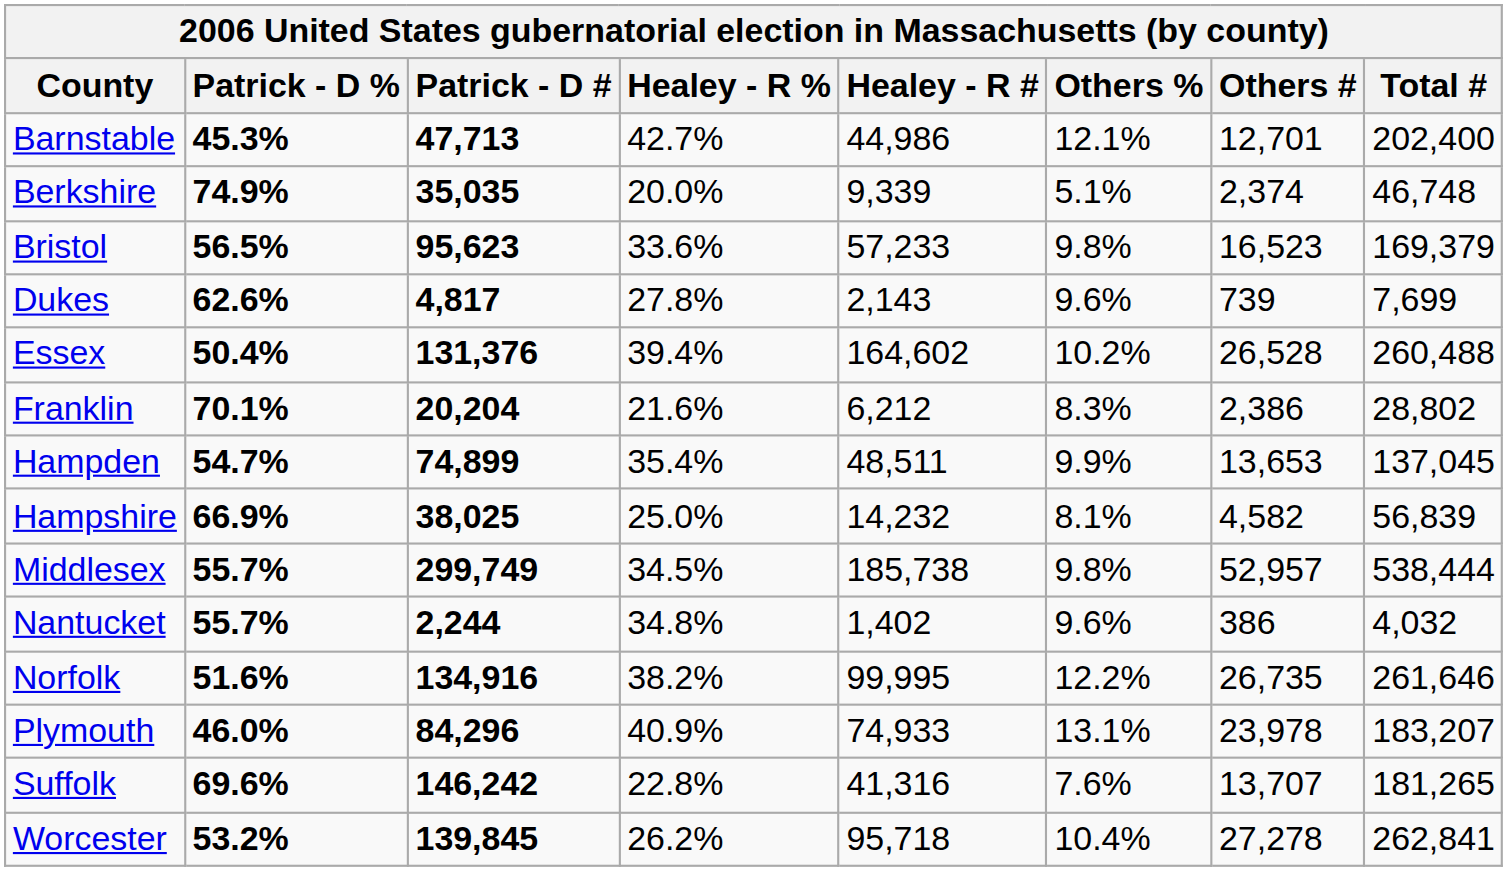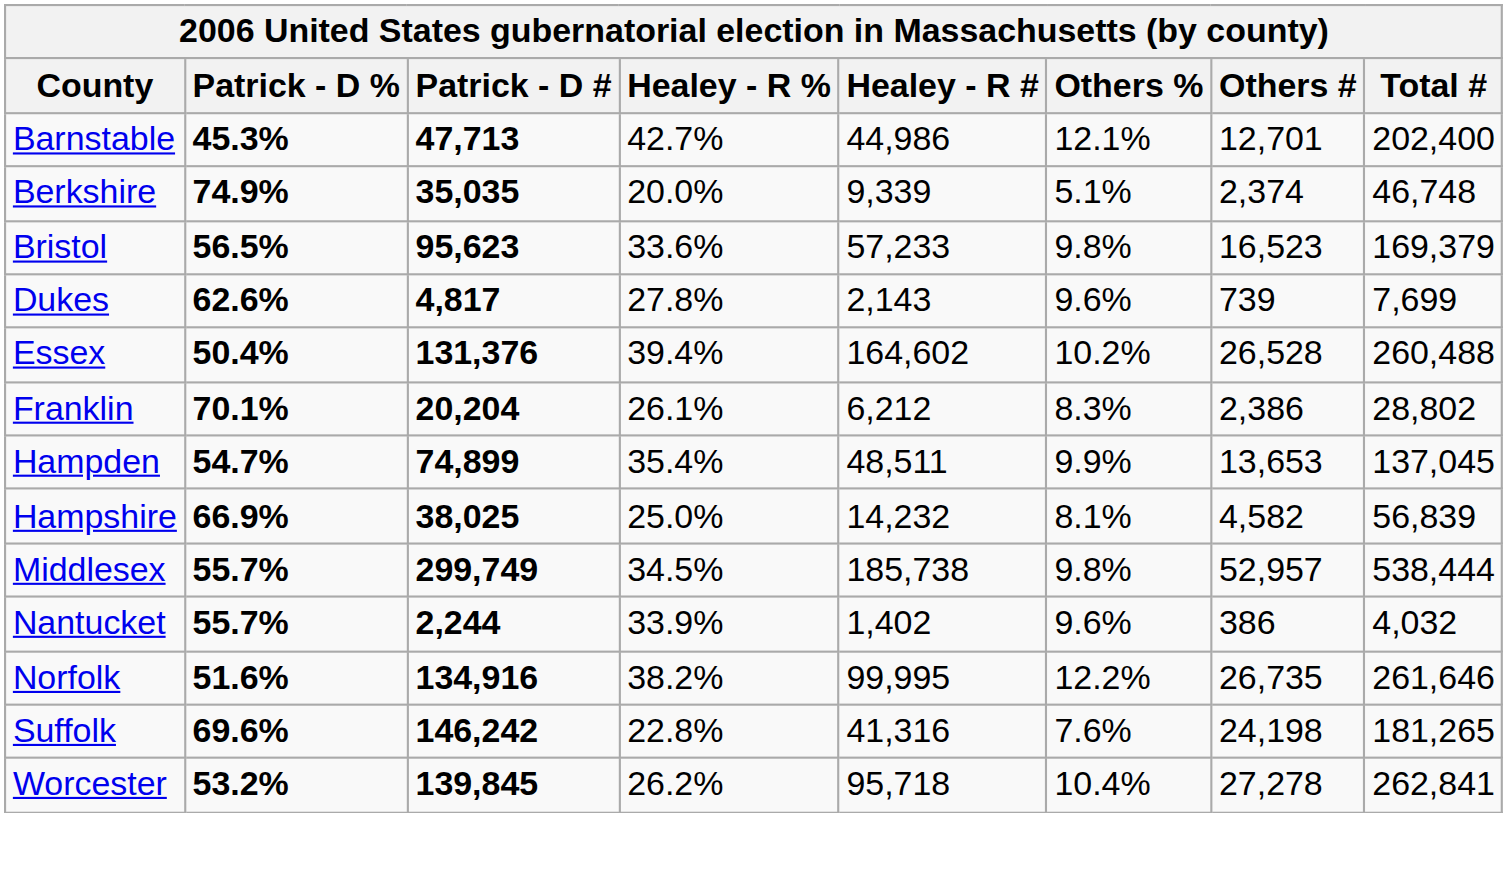Franklin | Healey - R %: 21.6% -> 26.1%
Nantucket | Healey - R %: 34.8% -> 33.9%
- row: Plymouth | 46.0% | 84,296 | 40.9% | 74,933 | 13.1% | 23,978 | 183,207
Suffolk | Others #: 13,707 -> 24,198
